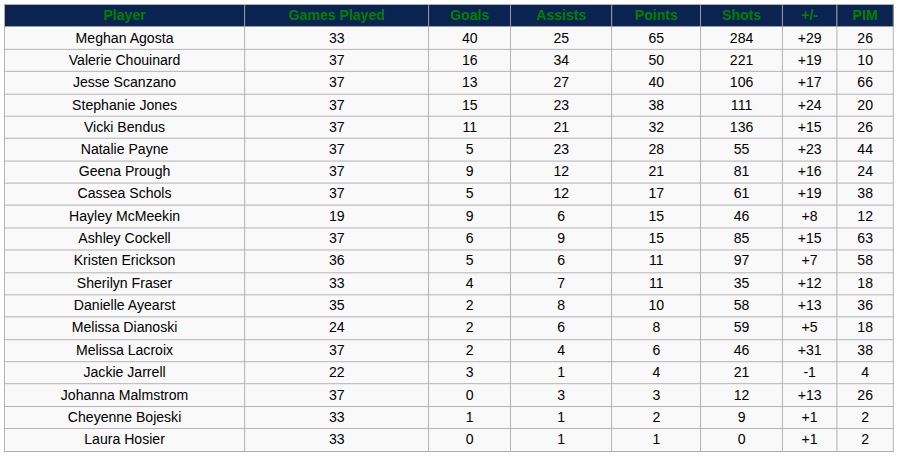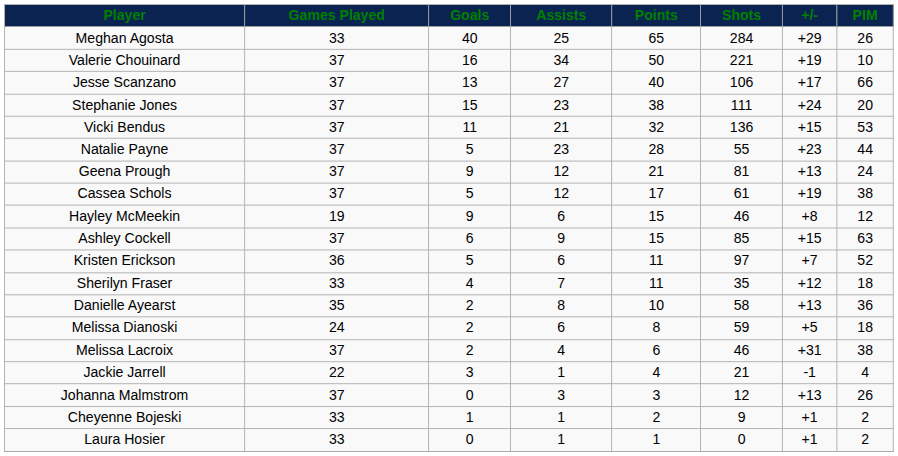Vicki Bendus | PIM: 26 -> 53
Geena Prough | +/-: +16 -> +13
Kristen Erickson | PIM: 58 -> 52
